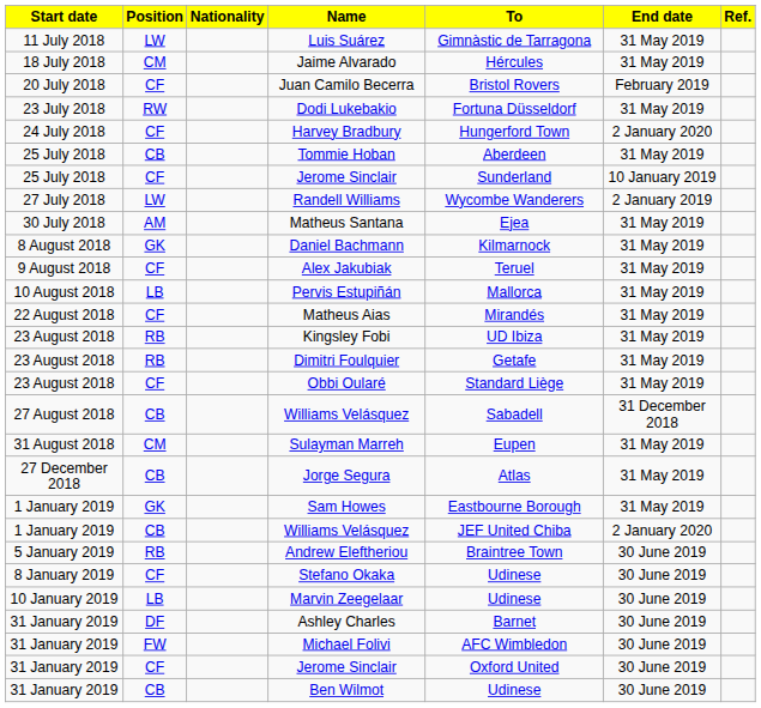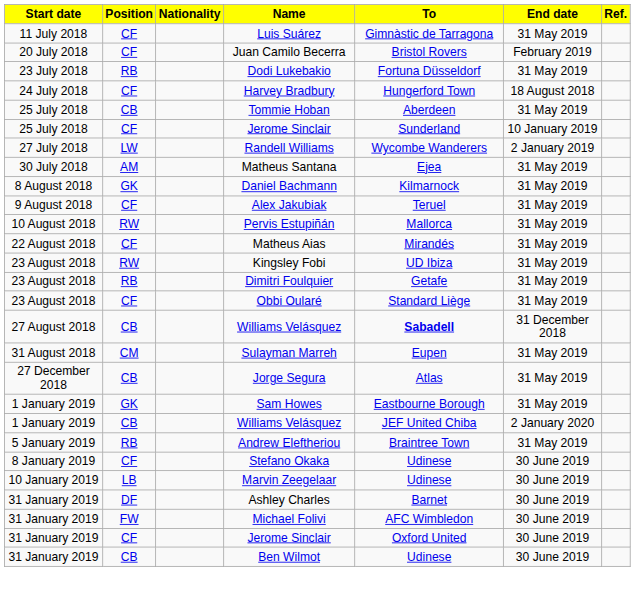Luis Suárez | Position: LW -> CF
- row: 18 July 2018 | CM | Jaime Alvarado | Hércules | 31 May 2019
Dodi Lukebakio | Position: RW -> RB
Harvey Bradbury | End date: 2 January 2020 -> 18 August 2018
Pervis Estupiñán | Position: LB -> RW
Kingsley Fobi | Position: RB -> RW
27 August 2018 / Williams Velásquez | To: normal -> bold
Andrew Eleftheriou | End date: 30 June 2019 -> 31 May 2019
